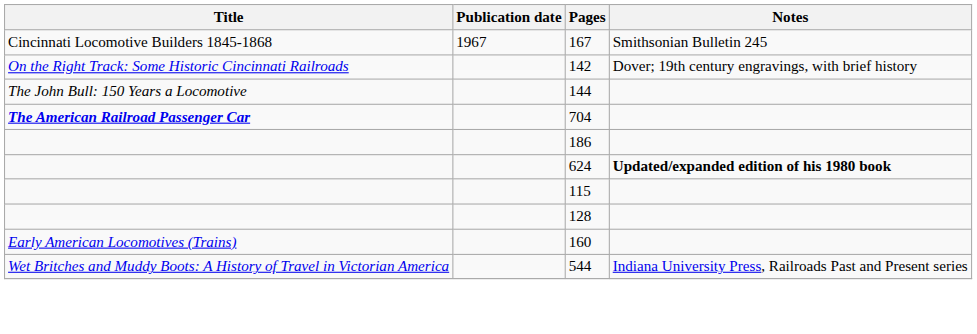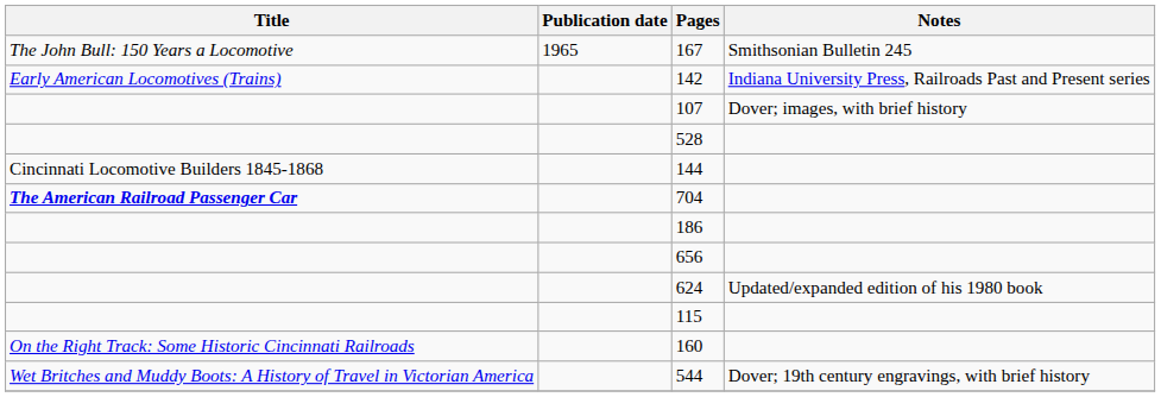167 | Title: Cincinnati Locomotive Builders 1845-1868 -> The John Bull: 150 Years a Locomotive
167 | Publication date: 1967 -> 1965
142 | Title: On the Right Track: Some Historic Cincinnati Railroads -> Early American Locomotives (Trains)
142 | Notes: Dover; 19th century engravings, with brief history -> Indiana University Press, Railroads Past and Present series
+ row: 107 | Dover; images, with brief history
+ row: 528
144 | Title: The John Bull: 150 Years a Locomotive -> Cincinnati Locomotive Builders 1845-1868
+ row: 656
624 | Notes: bold -> normal
- row: 128
160 | Title: Early American Locomotives (Trains) -> On the Right Track: Some Historic Cincinnati Railroads
544 | Notes: Indiana University Press, Railroads Past and Present series -> Dover; 19th century engravings, with brief history
